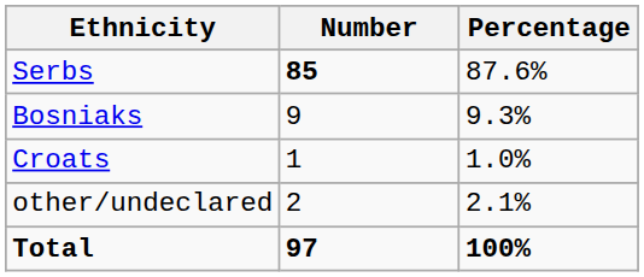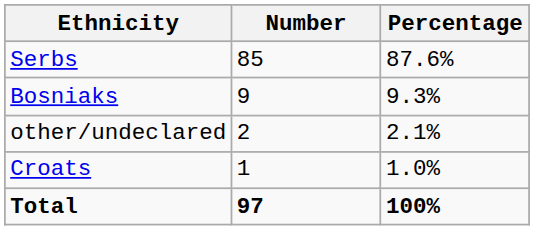Serbs | Number: bold -> normal
rows swapped: Croats <-> other/undeclared
